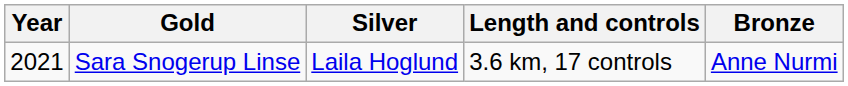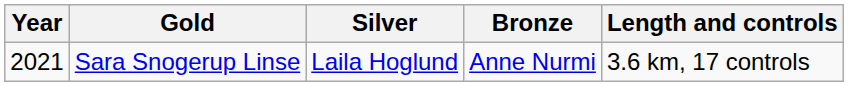columns swapped: Bronze <-> Length and controls
